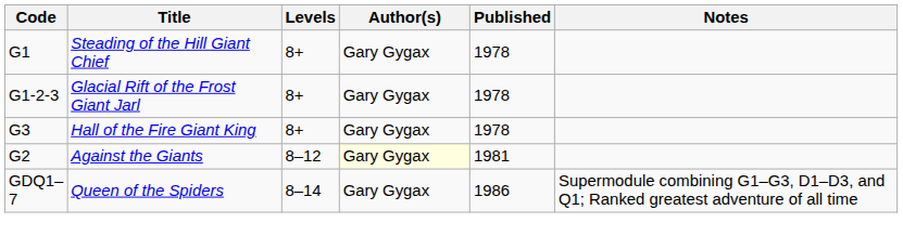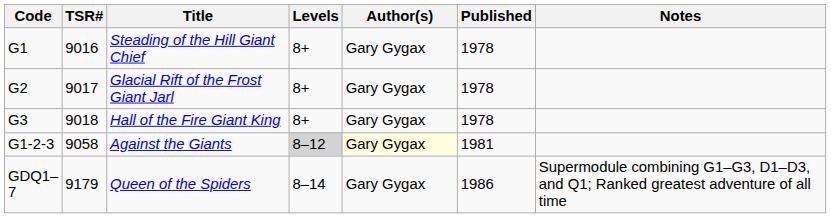+ column: TSR# | 9016 | 9017 | 9018 | 9058 | 9179
Glacial Rift of the Frost Giant Jarl | Code: G1-2-3 -> G2
Against the Giants | Code: G2 -> G1-2-3
Against the Giants | Levels: no background -> lightgrey background
